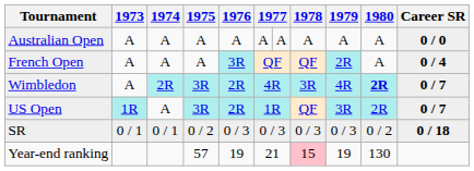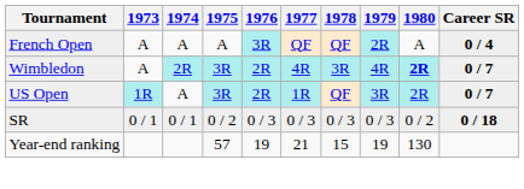- row: Australian Open | A | A | A | A | A | A | A | A | A | 0 / 0
Year-end ranking | 1978: pink background -> no background
